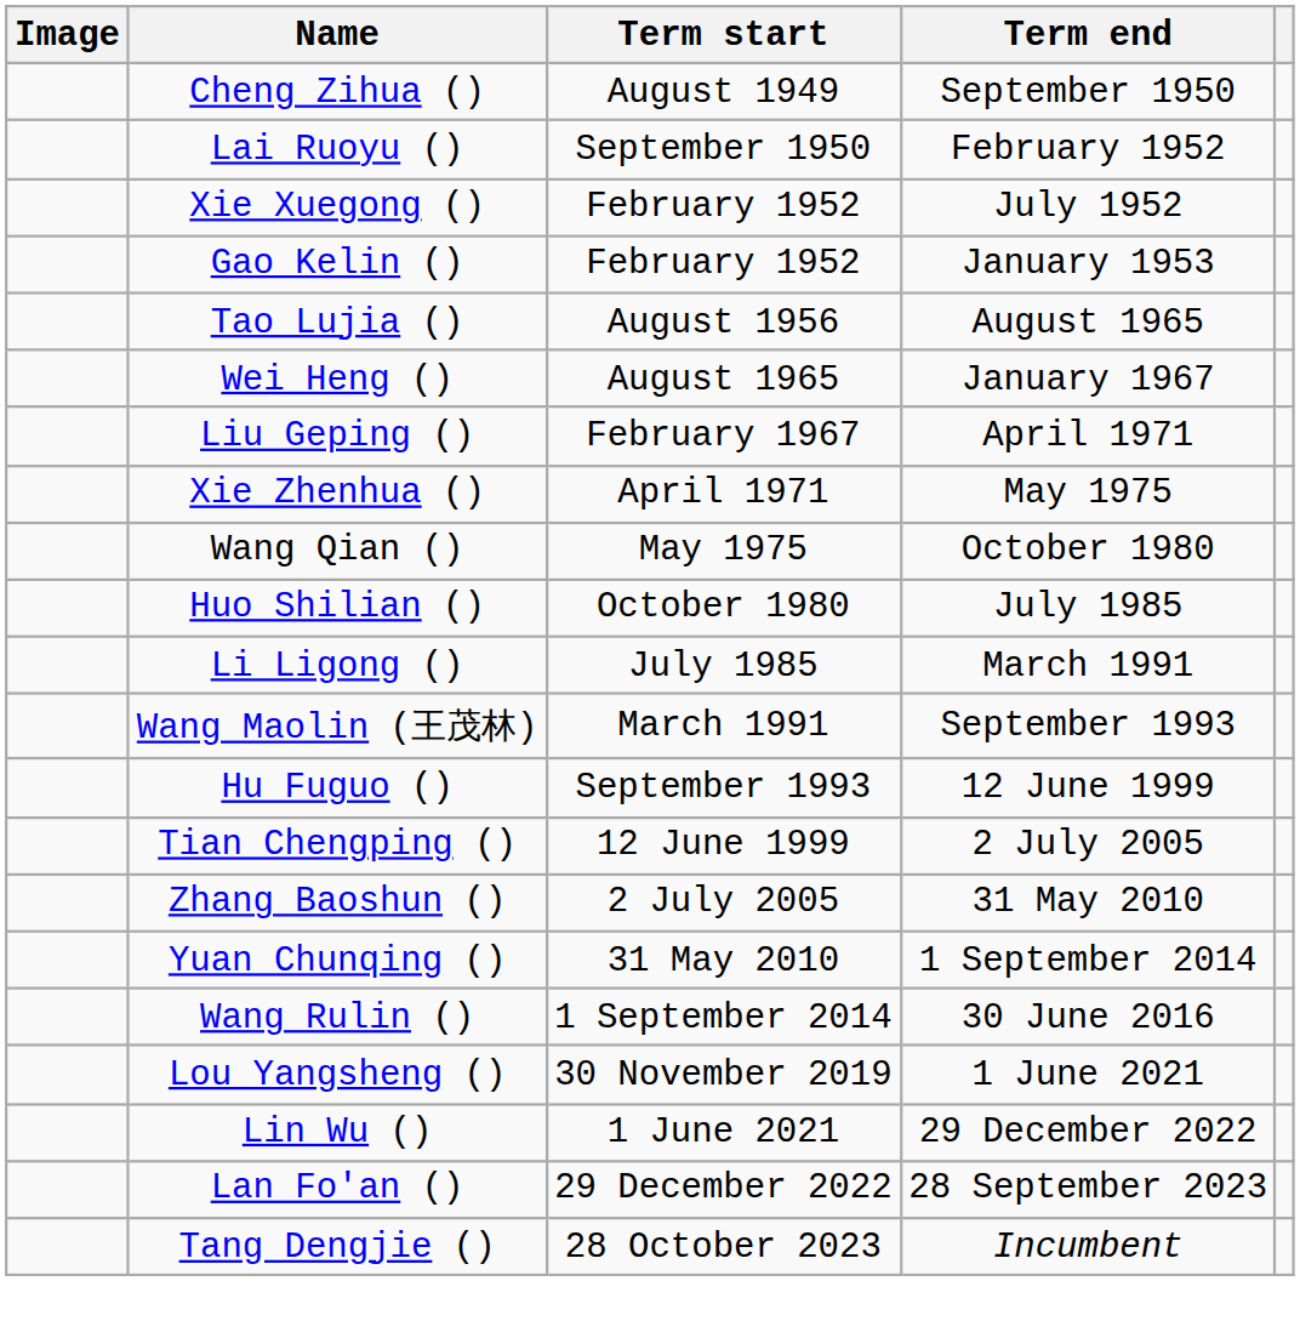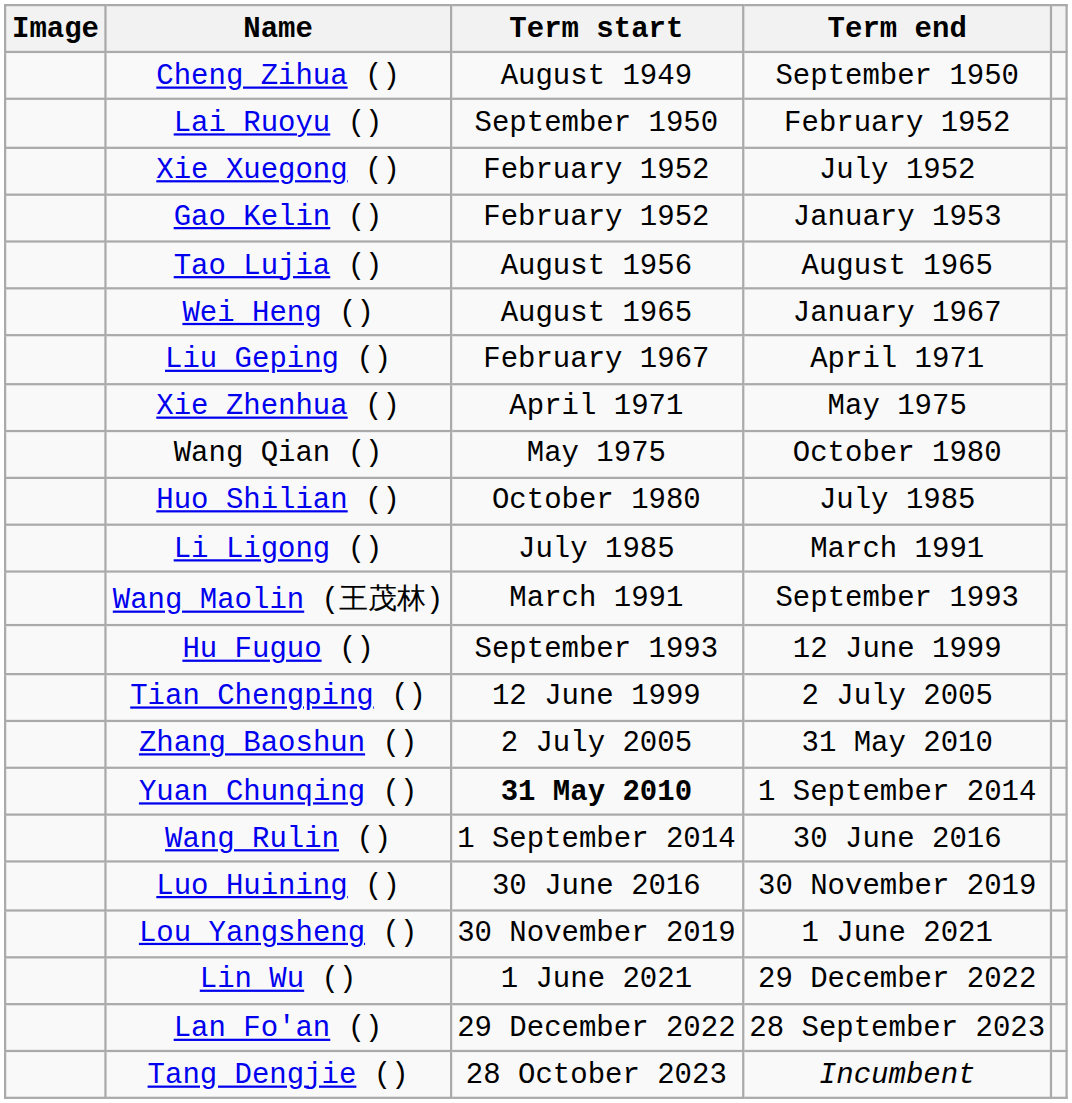Yuan Chunqing () | Term start: normal -> bold
+ row: Luo Huining () | 30 June 2016 | 30 November 2019
